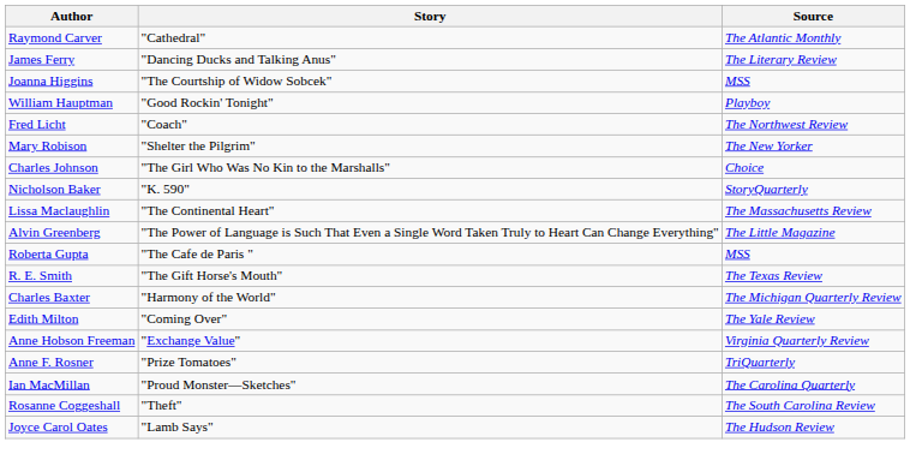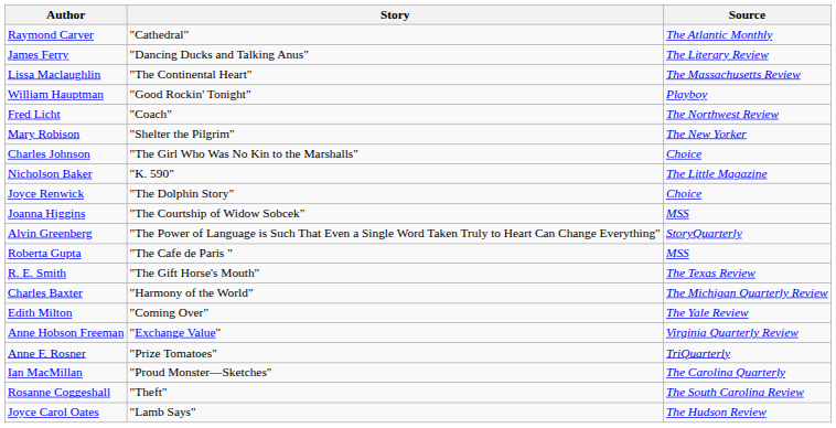rows swapped: Joanna Higgins <-> Lissa Maclaughlin
Nicholson Baker | Source: StoryQuarterly -> The Little Magazine
+ row: Joyce Renwick | "The Dolphin Story" | Choice
Alvin Greenberg | Source: The Little Magazine -> StoryQuarterly
